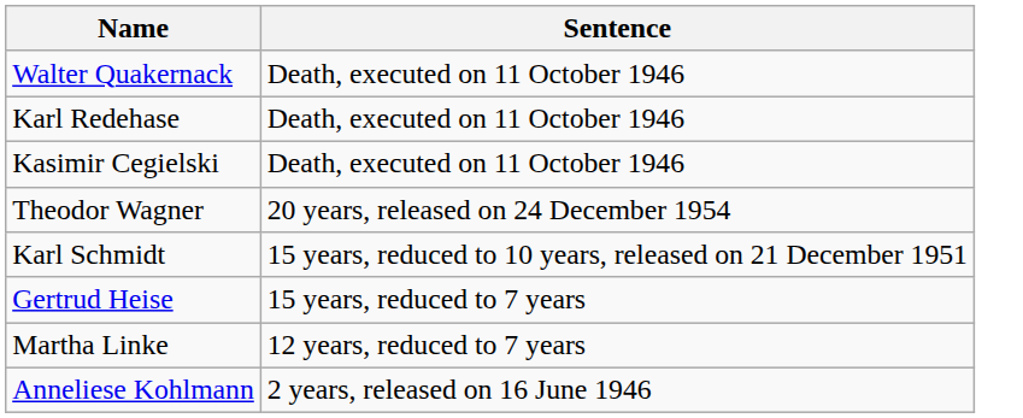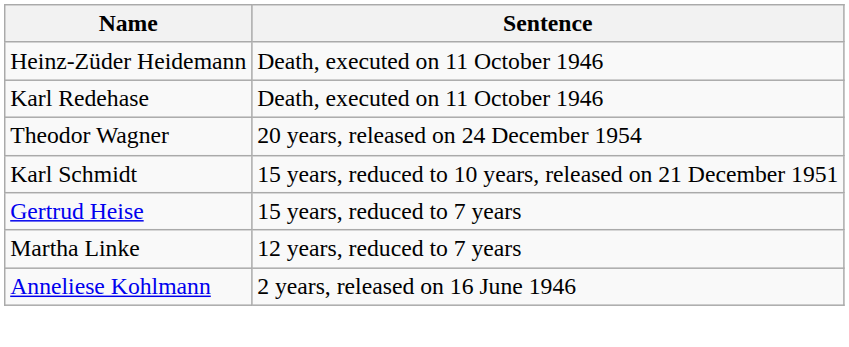- row: Walter Quakernack | Death, executed on 11 October 1946
+ row: Heinz-Züder Heidemann | Death, executed on 11 October 1946
- row: Kasimir Cegielski | Death, executed on 11 October 1946
